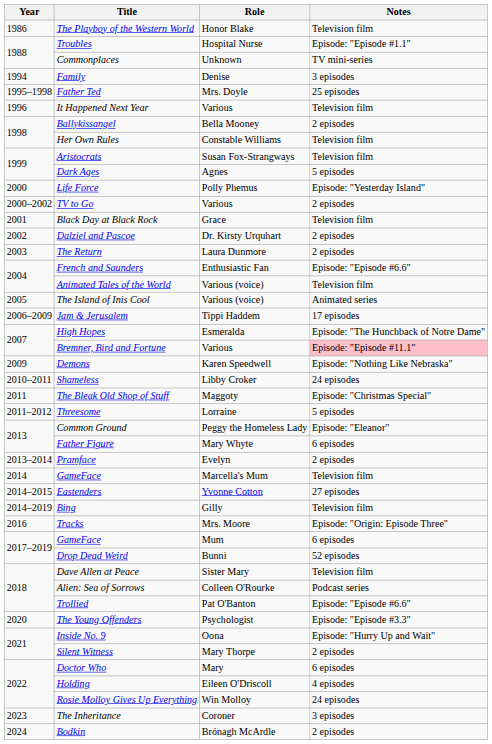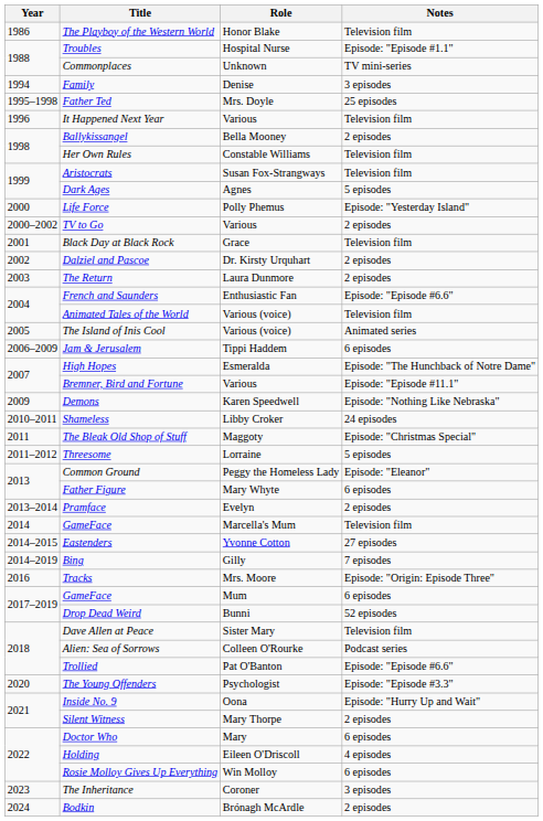Jam & Jerusalem | Notes: 17 episodes -> 6 episodes
Bremner, Bird and Fortune | Notes: pink background -> no background
Bing | Notes: Television film -> 7 episodes
Rosie Molloy Gives Up Everything | Notes: 24 episodes -> 6 episodes
